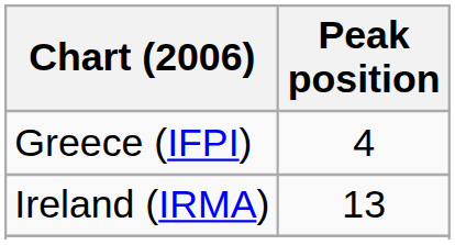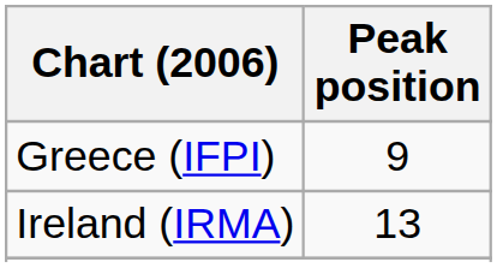Greece (IFPI) | Peak position: 4 -> 9
